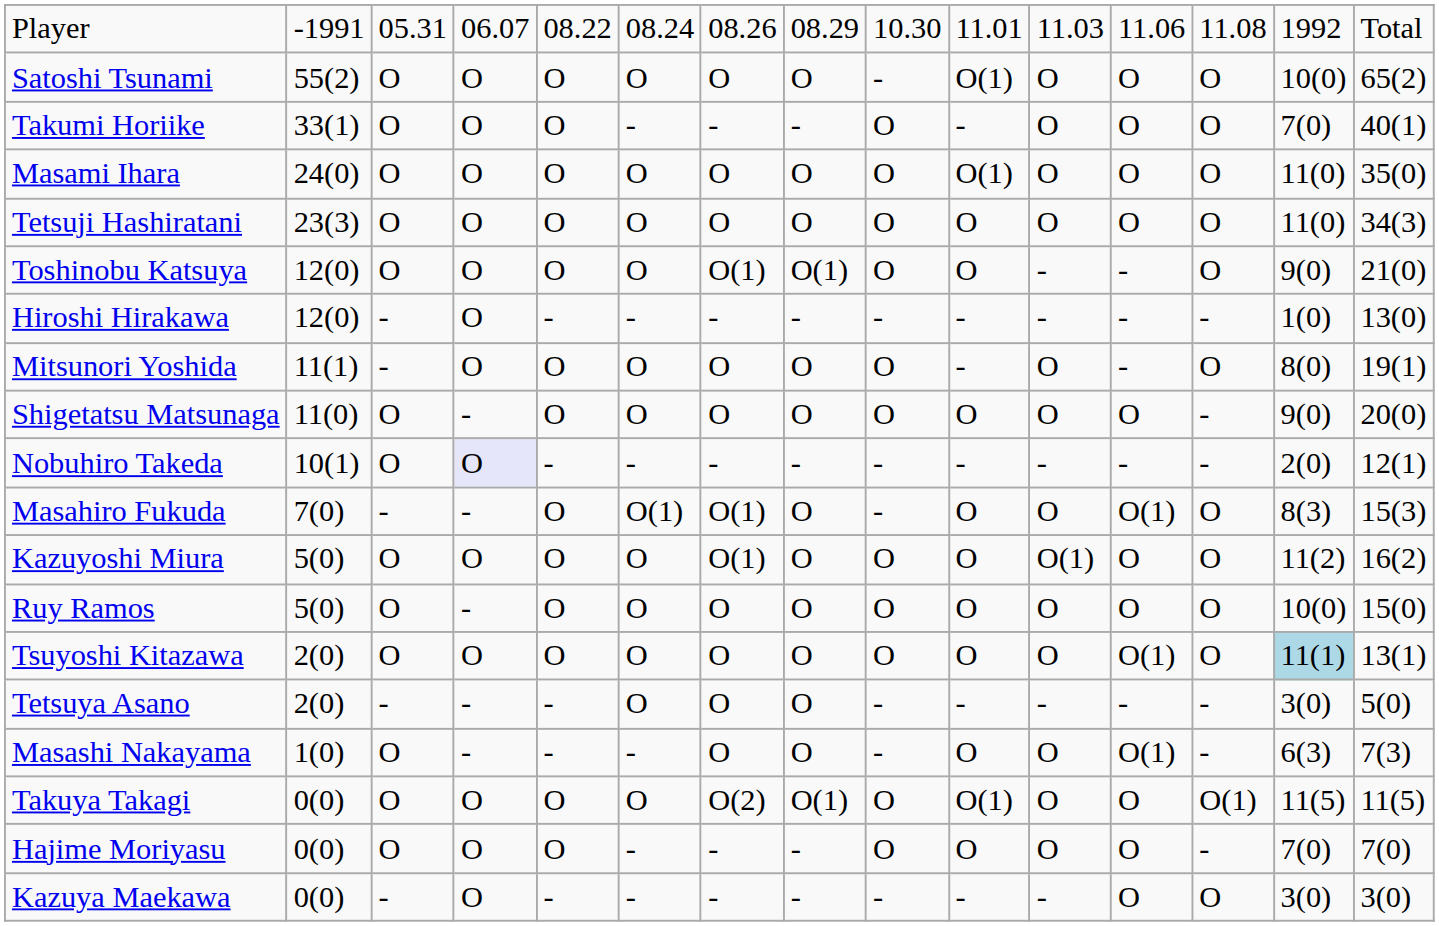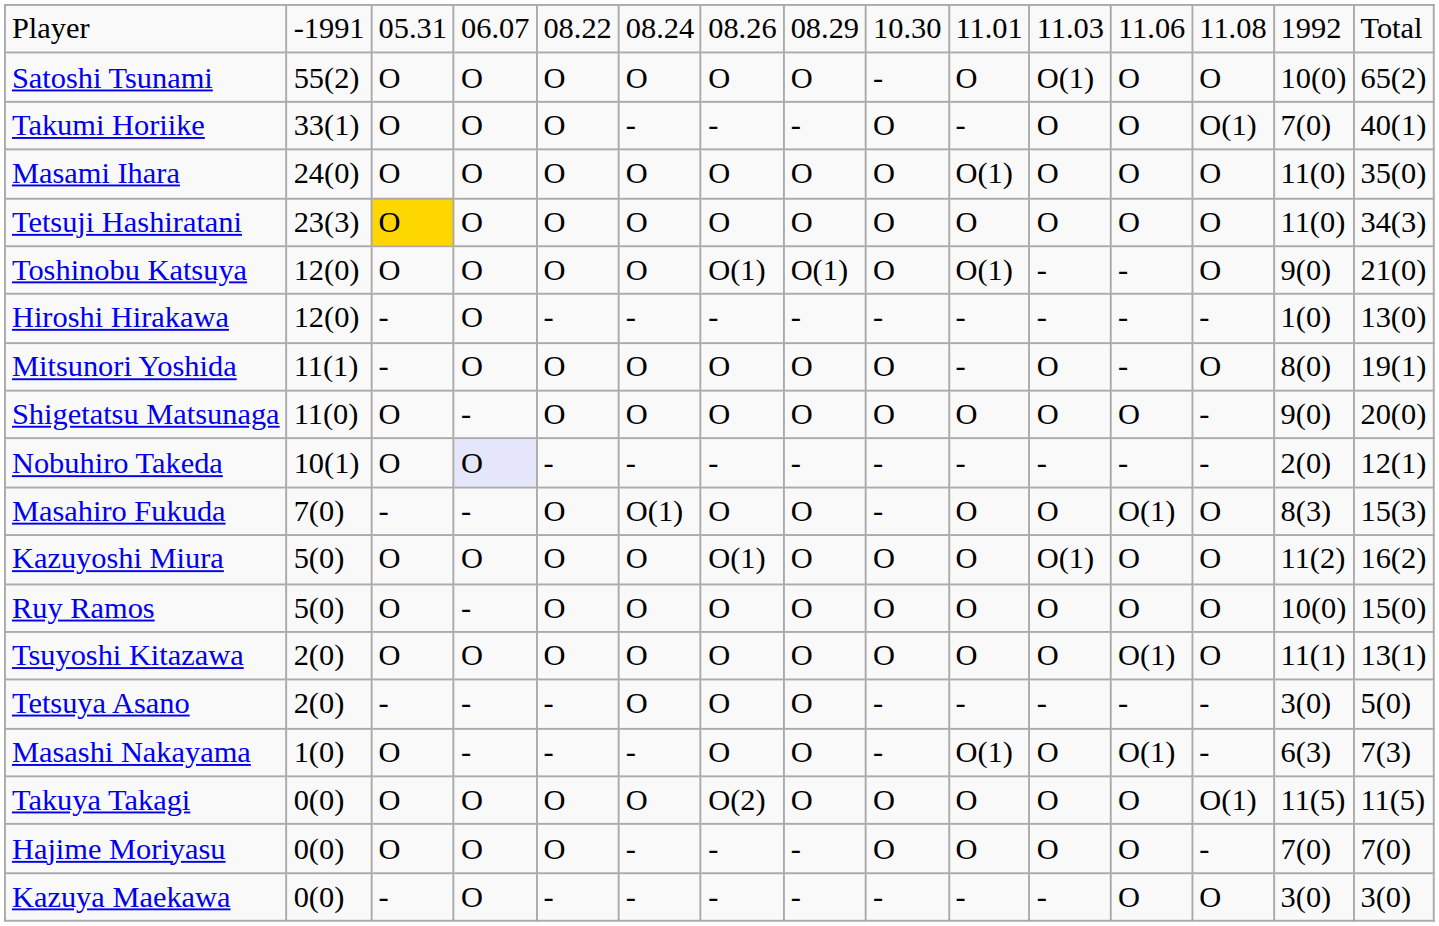Satoshi Tsunami | column 10: O(1) -> O
Satoshi Tsunami | column 11: O -> O(1)
Takumi Horiike | column 13: O -> O(1)
Tetsuji Hashiratani | column 3: no background -> gold background
Toshinobu Katsuya | column 10: O -> O(1)
Masahiro Fukuda | column 7: O(1) -> O
Tsuyoshi Kitazawa | column 14: lightblue background -> no background
Masashi Nakayama | column 10: O -> O(1)
Takuya Takagi | column 8: O(1) -> O
Takuya Takagi | column 10: O(1) -> O
